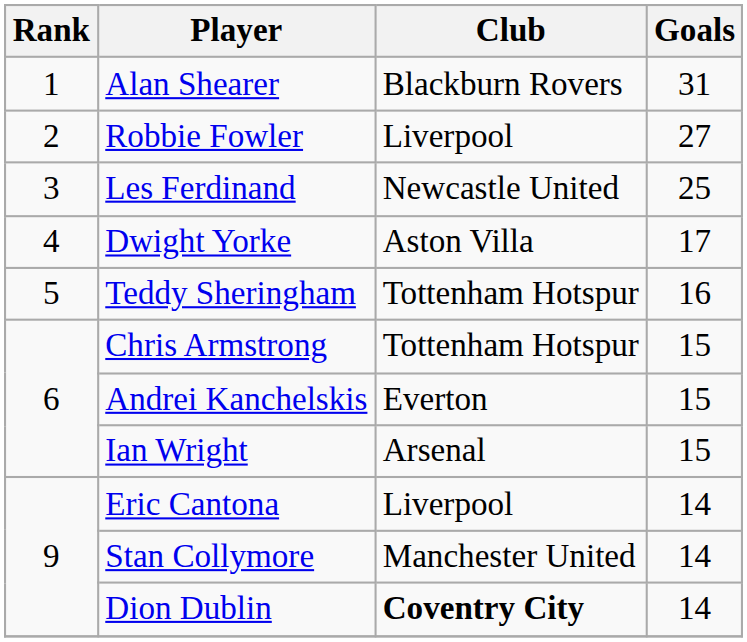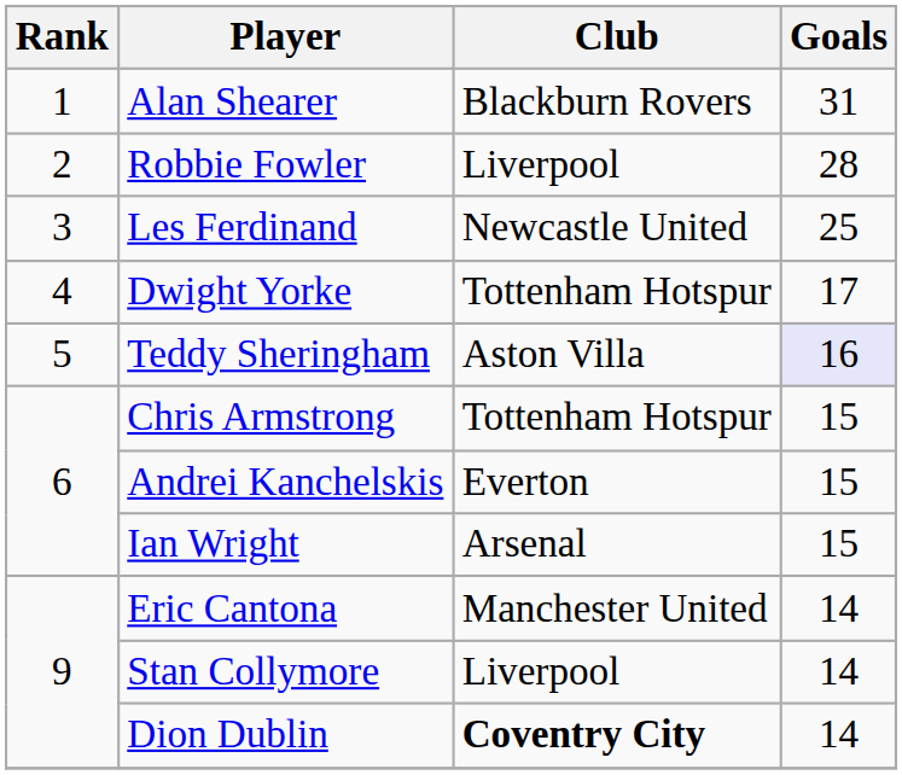Robbie Fowler | Goals: 27 -> 28
Dwight Yorke | Club: Aston Villa -> Tottenham Hotspur
Teddy Sheringham | Club: Tottenham Hotspur -> Aston Villa
Teddy Sheringham | Goals: no background -> lavender background
Eric Cantona | Club: Liverpool -> Manchester United
Stan Collymore | Club: Manchester United -> Liverpool
